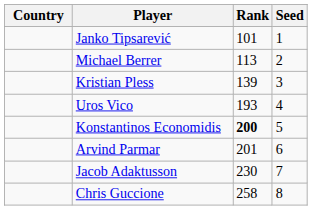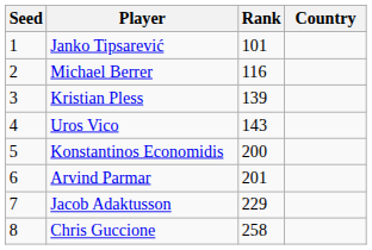columns swapped: Country <-> Seed
Michael Berrer | Rank: 113 -> 116
Uros Vico | Rank: 193 -> 143
Konstantinos Economidis | Rank: bold -> normal
Jacob Adaktusson | Rank: 230 -> 229
